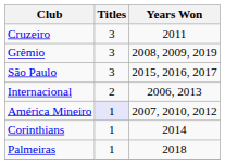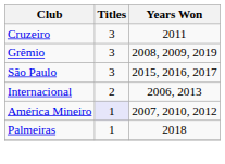- row: Corinthians | 1 | 2014
